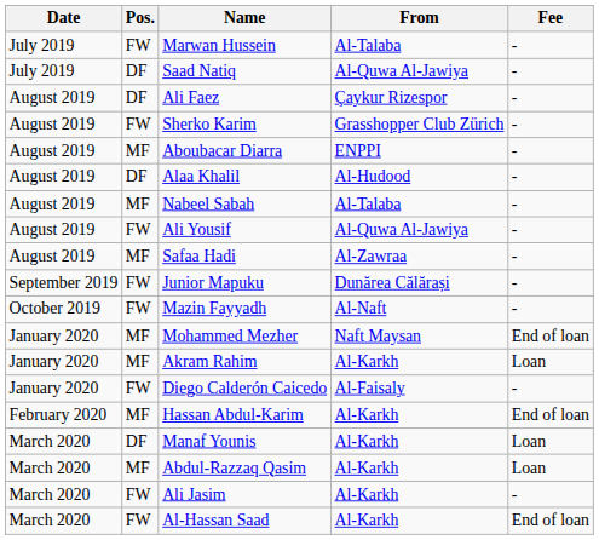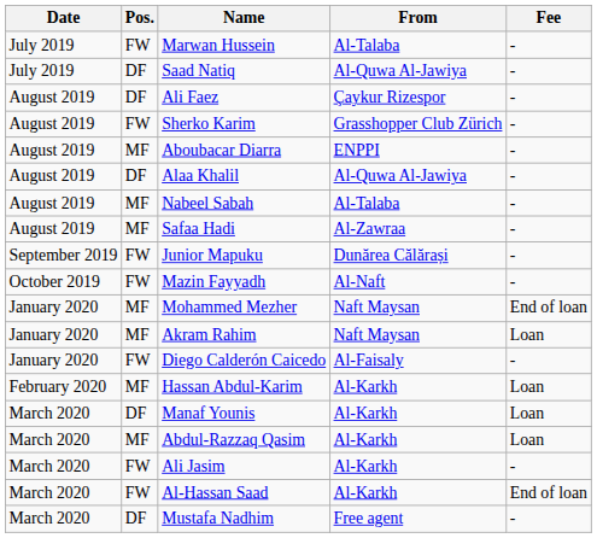Alaa Khalil | From: Al-Hudood -> Al-Quwa Al-Jawiya
- row: August 2019 | FW | Ali Yousif | Al-Quwa Al-Jawiya | -
Akram Rahim | From: Al-Karkh -> Naft Maysan
Hassan Abdul-Karim | Fee: End of loan -> Loan
+ row: March 2020 | DF | Mustafa Nadhim | Free agent | -
